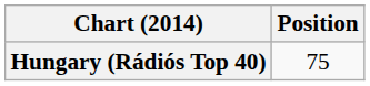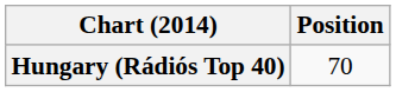Hungary (Rádiós Top 40) | Position: 75 -> 70
